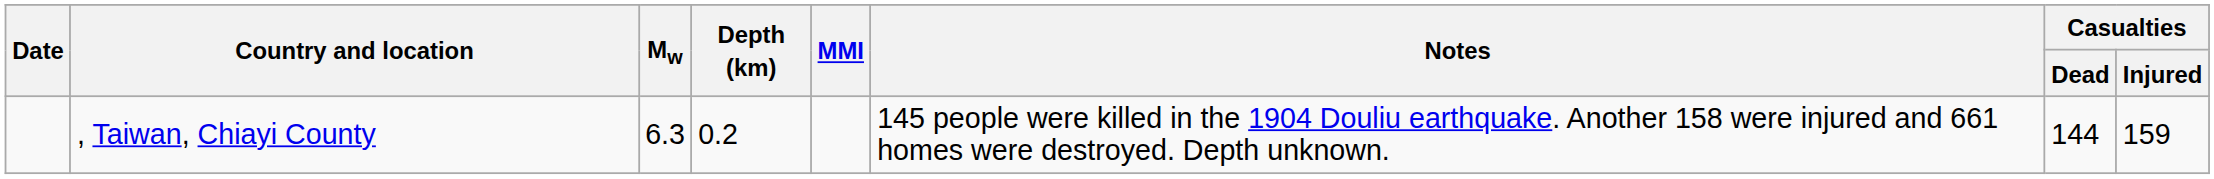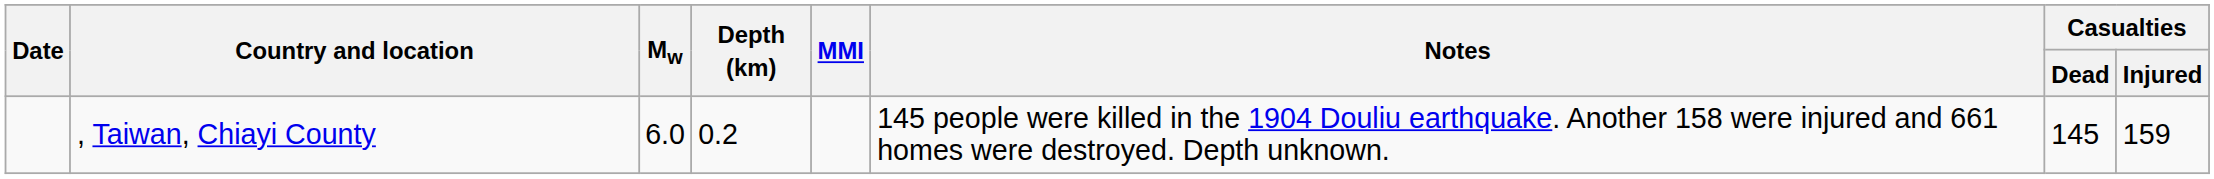, Taiwan, Chiayi County | Mw: 6.3 -> 6.0
, Taiwan, Chiayi County | Casualties / Dead: 144 -> 145
